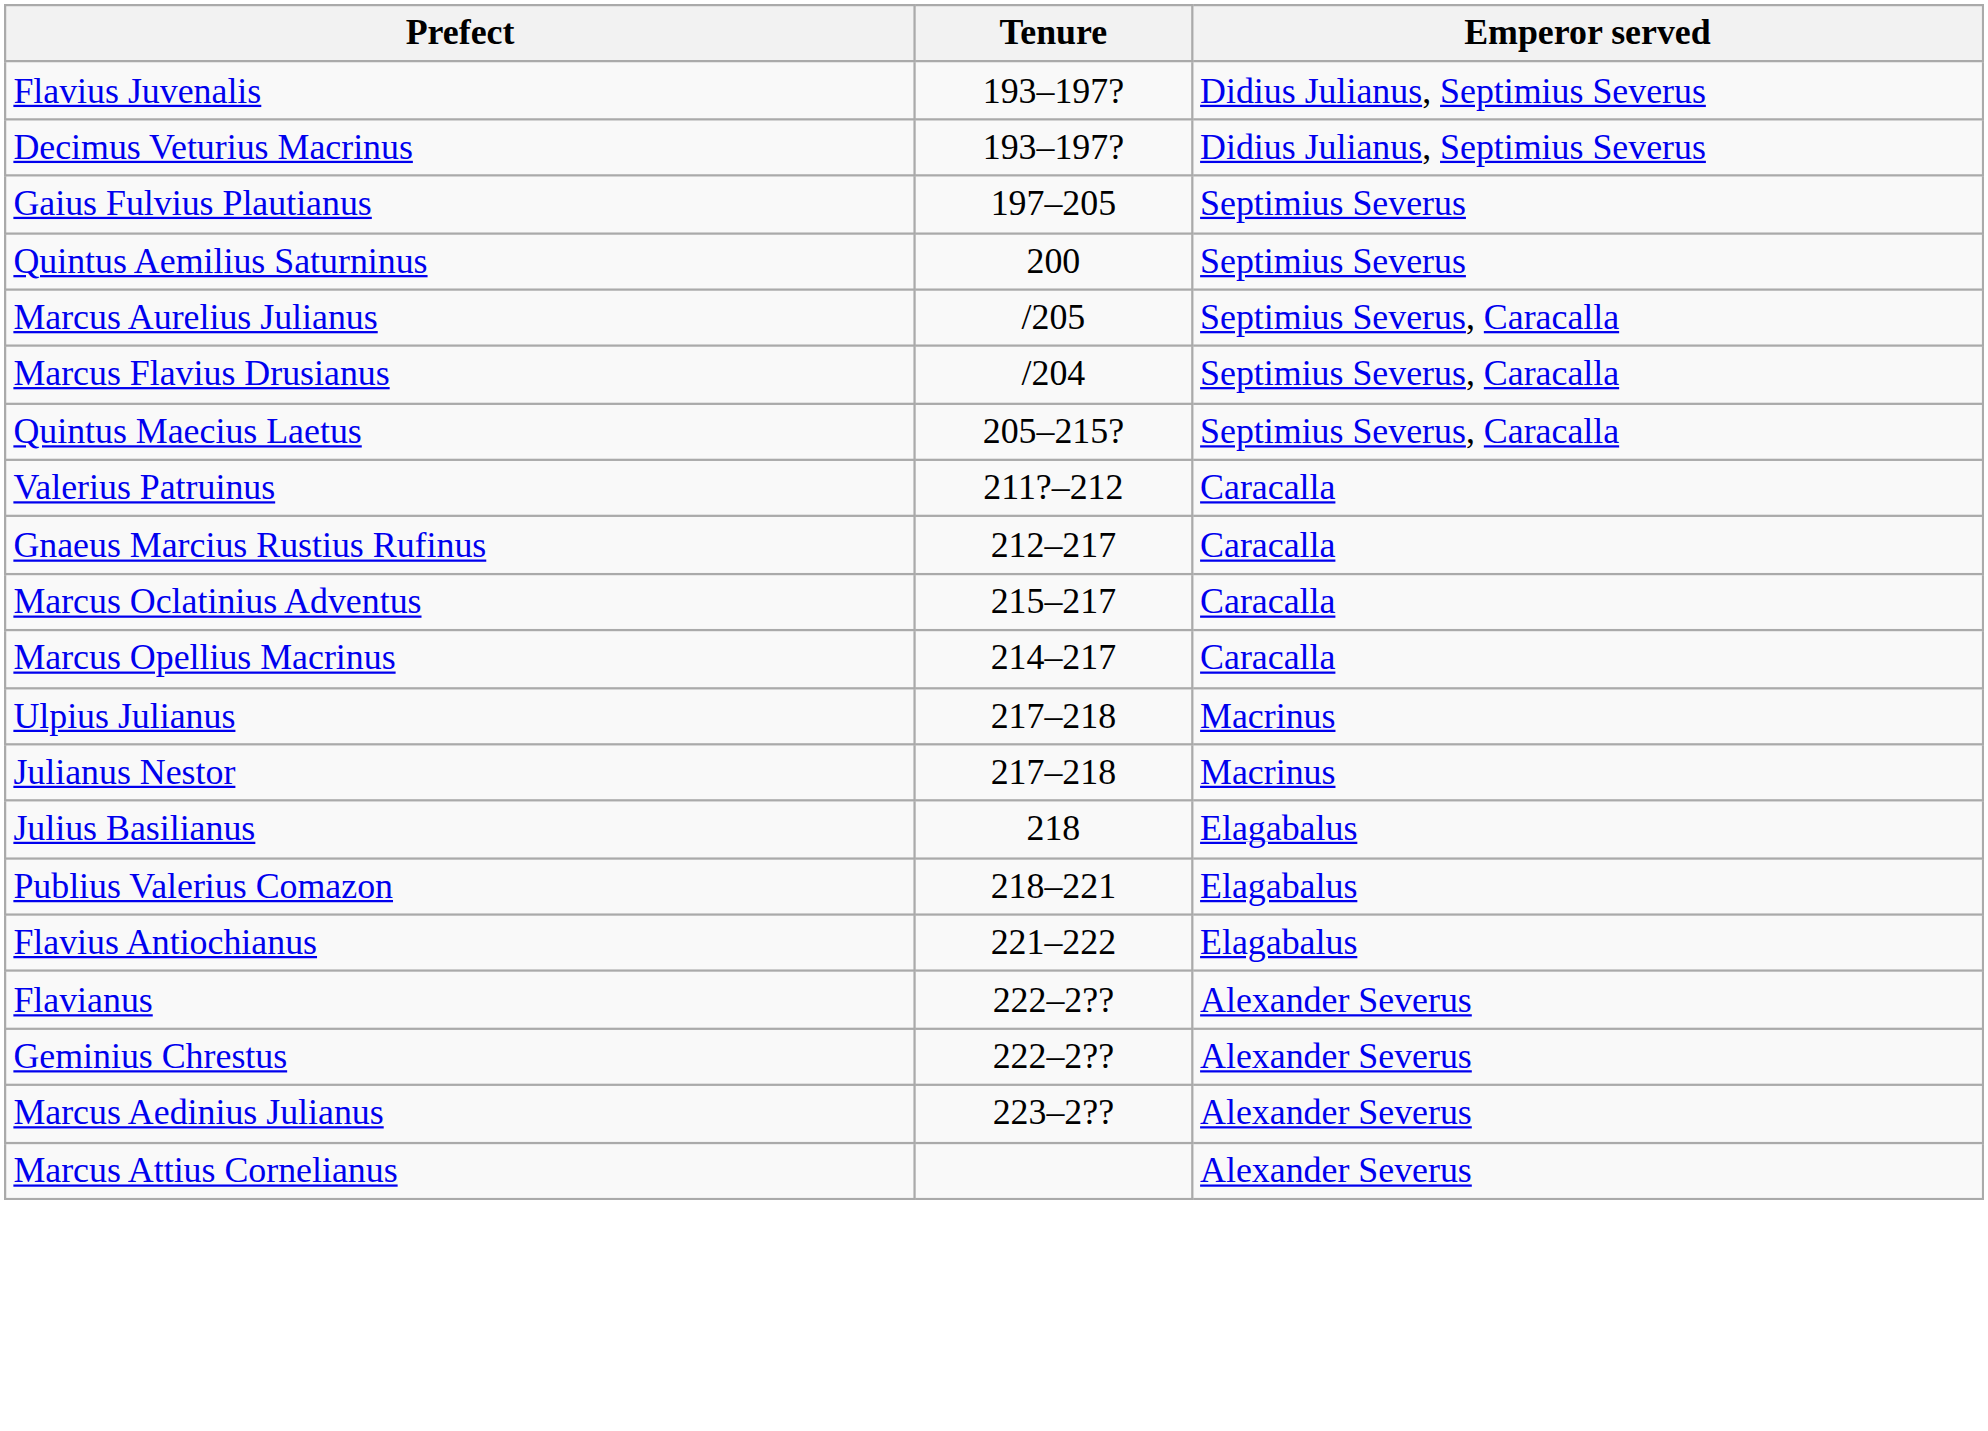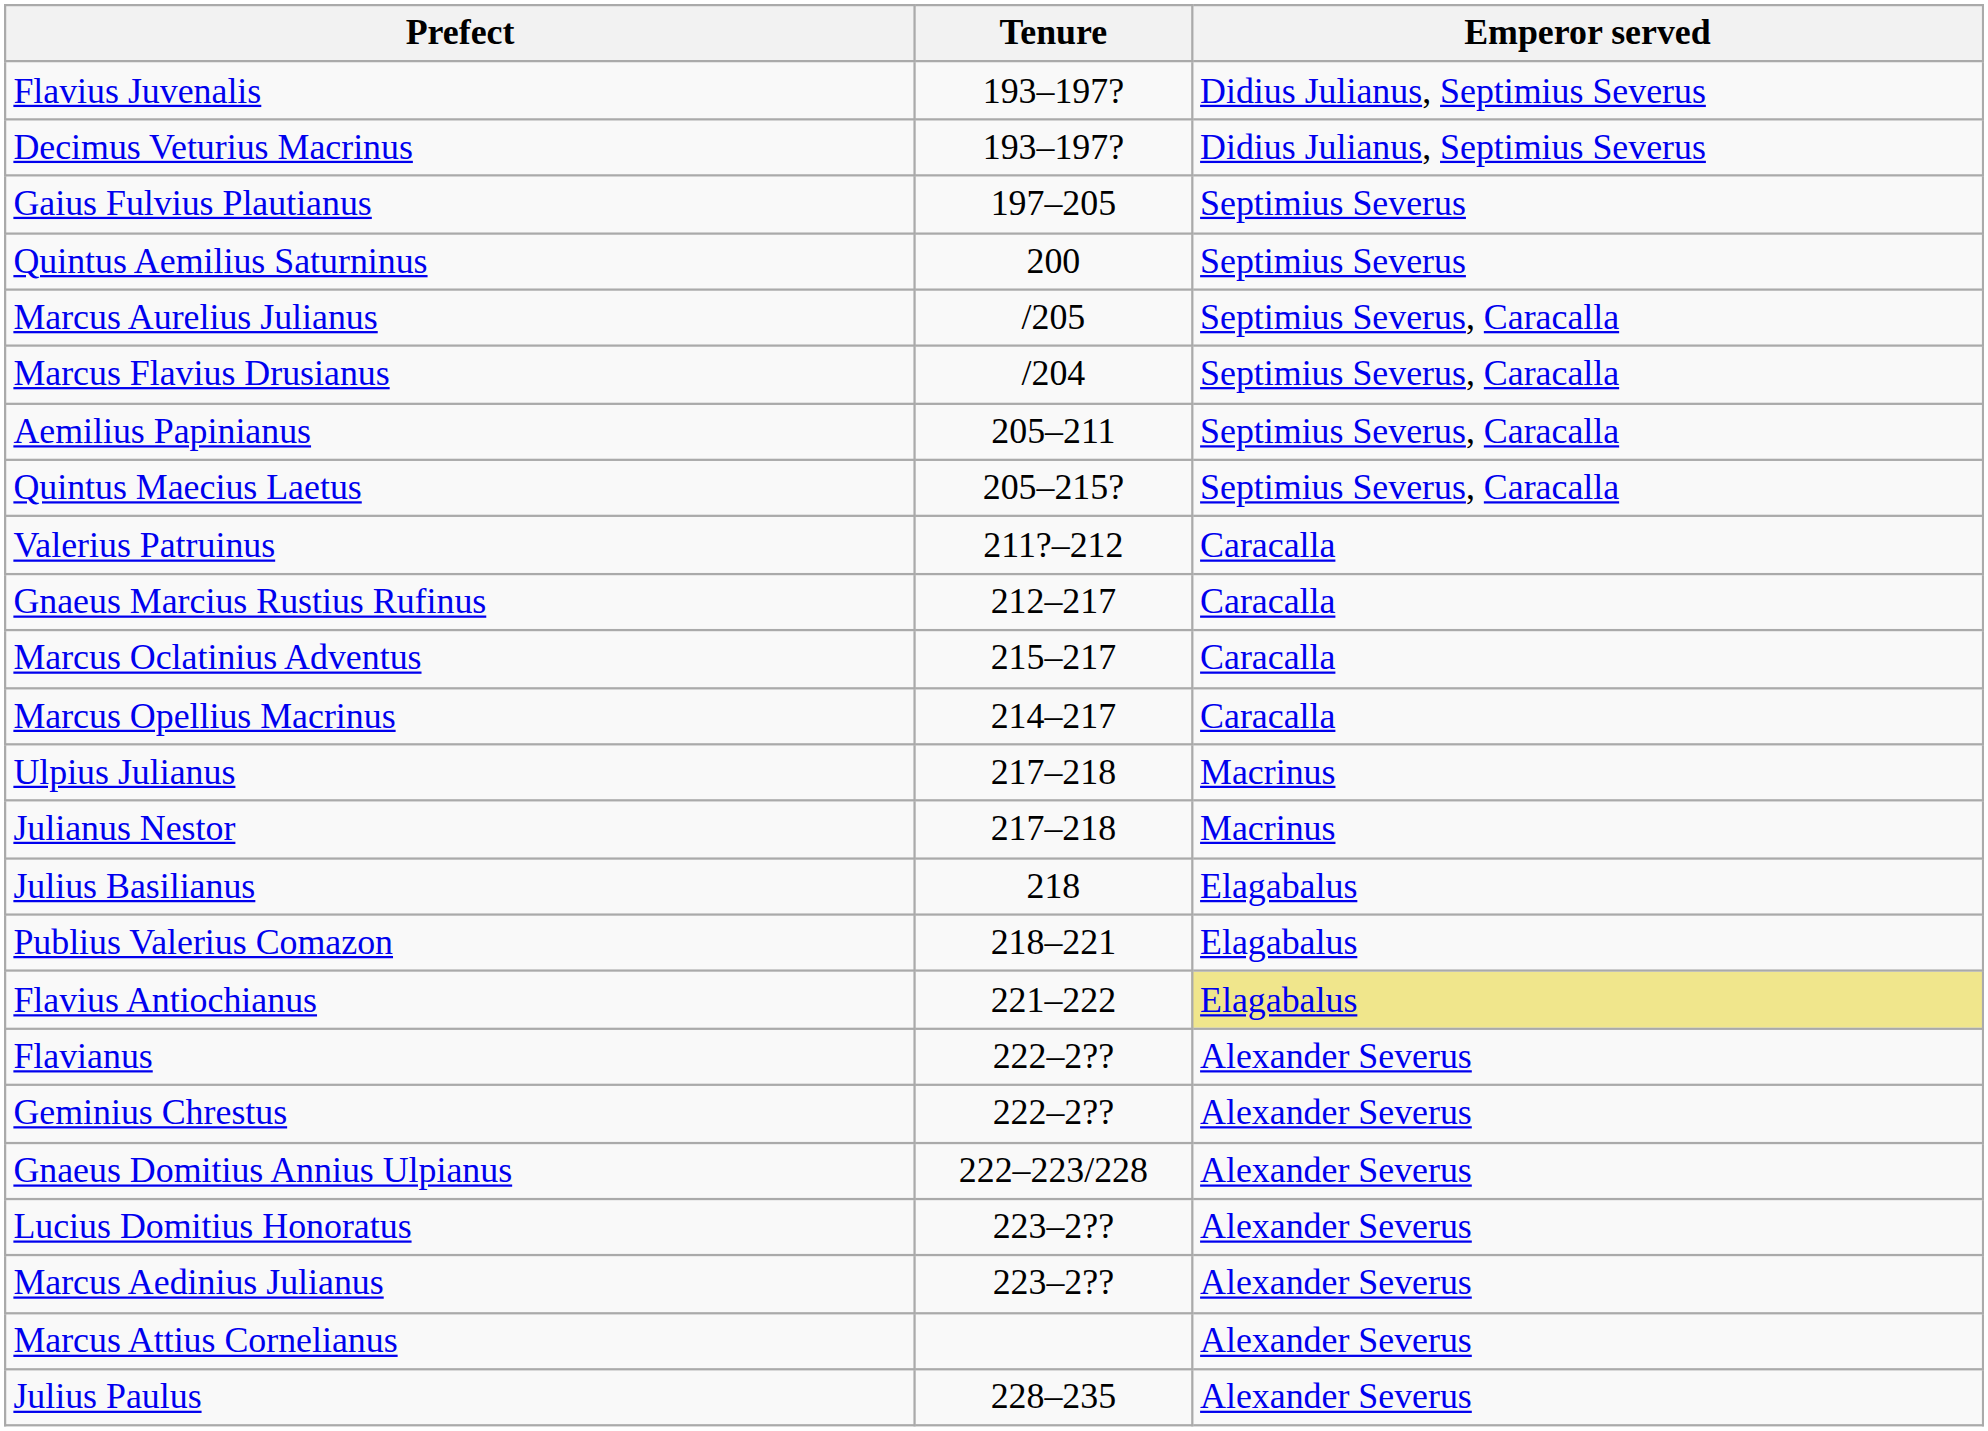+ row: Aemilius Papinianus | 205–211 | Septimius Severus, Caracalla
Flavius Antiochianus | Emperor served: no background -> khaki background
+ row: Gnaeus Domitius Annius Ulpianus | 222–223/228 | Alexander Severus
+ row: Lucius Domitius Honoratus | 223–2?? | Alexander Severus
+ row: Julius Paulus | 228–235 | Alexander Severus
